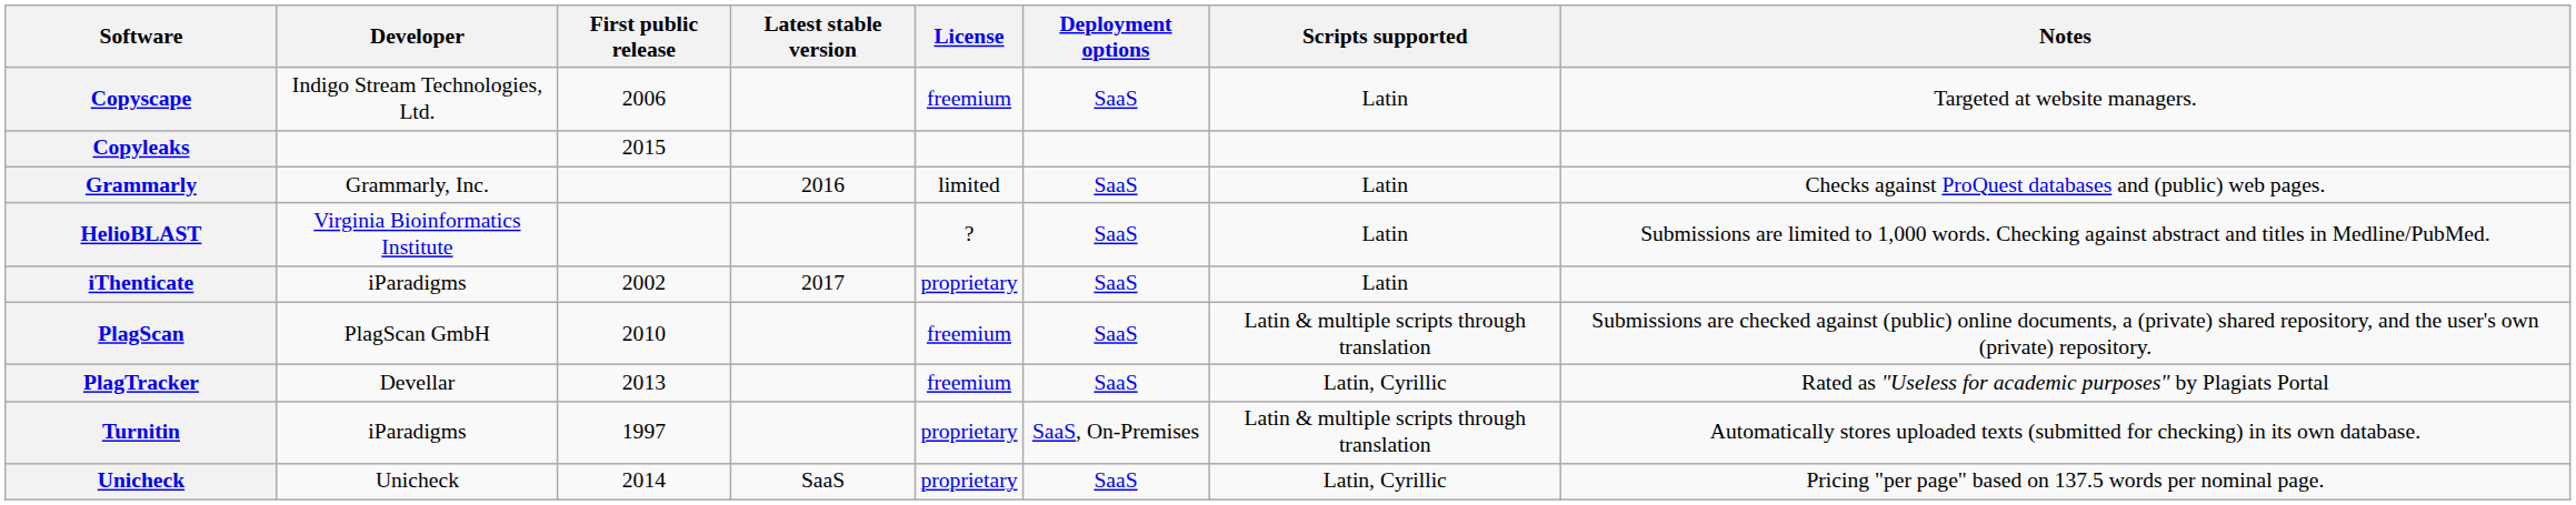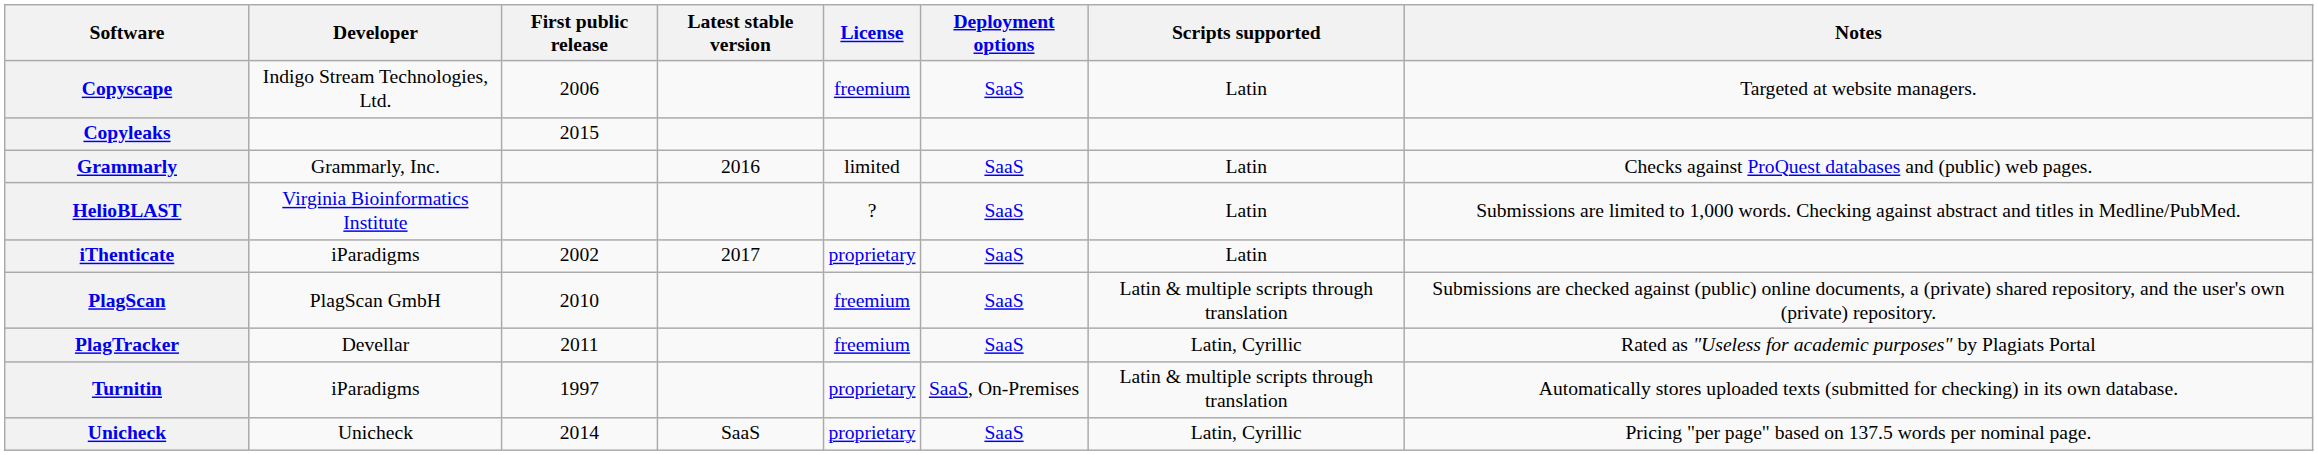PlagTracker | First public release: 2013 -> 2011
